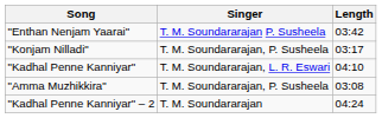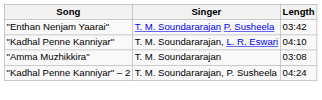- row: "Konjam Nilladi" | T. M. Soundararajan, P. Susheela | 03:17
"Amma Muzhikkira" | Singer: T. M. Soundararajan, P. Susheela -> T. M. Soundararajan
"Kadhal Penne Kanniyar" – 2 | Singer: T. M. Soundararajan -> T. M. Soundararajan, P. Susheela
